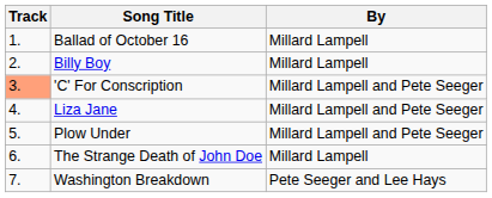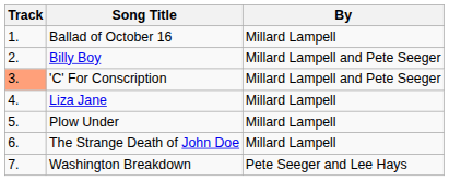Billy Boy | By: Millard Lampell -> Millard Lampell and Pete Seeger
Liza Jane | By: Millard Lampell and Pete Seeger -> Millard Lampell
Plow Under | By: Millard Lampell and Pete Seeger -> Millard Lampell
